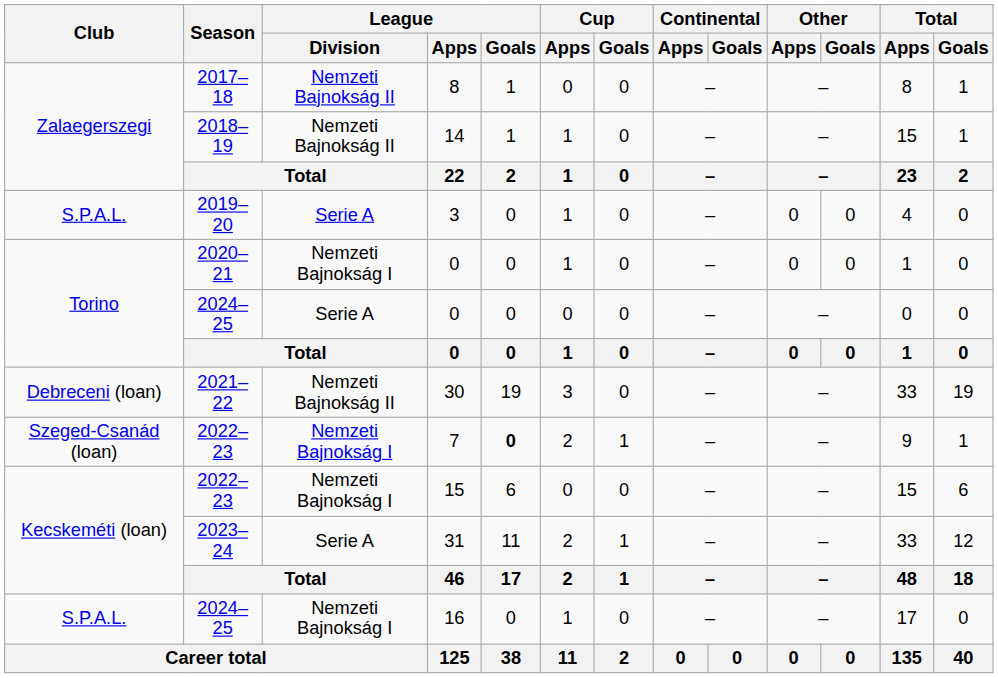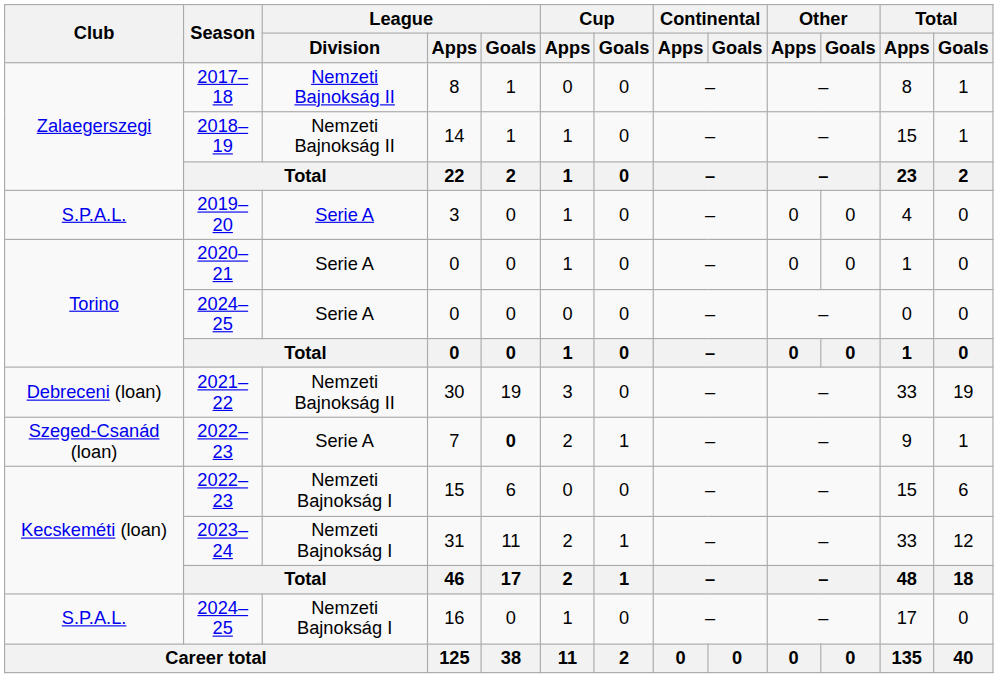2020–21 / 0 | League / Division: Nemzeti Bajnokság I -> Serie A
7 | League / Division: Nemzeti Bajnokság I -> Serie A
31 | League / Division: Serie A -> Nemzeti Bajnokság I
